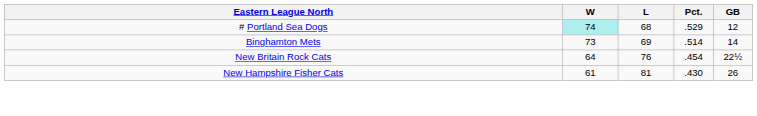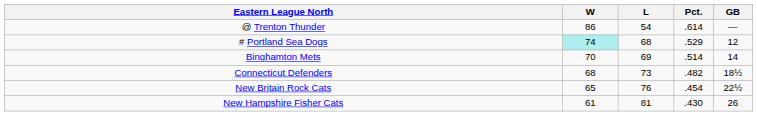+ row: @ Trenton Thunder | 86 | 54 | .614 | —
Binghamton Mets | W: 73 -> 70
+ row: Connecticut Defenders | 68 | 73 | .482 | 18½
New Britain Rock Cats | W: 64 -> 65
